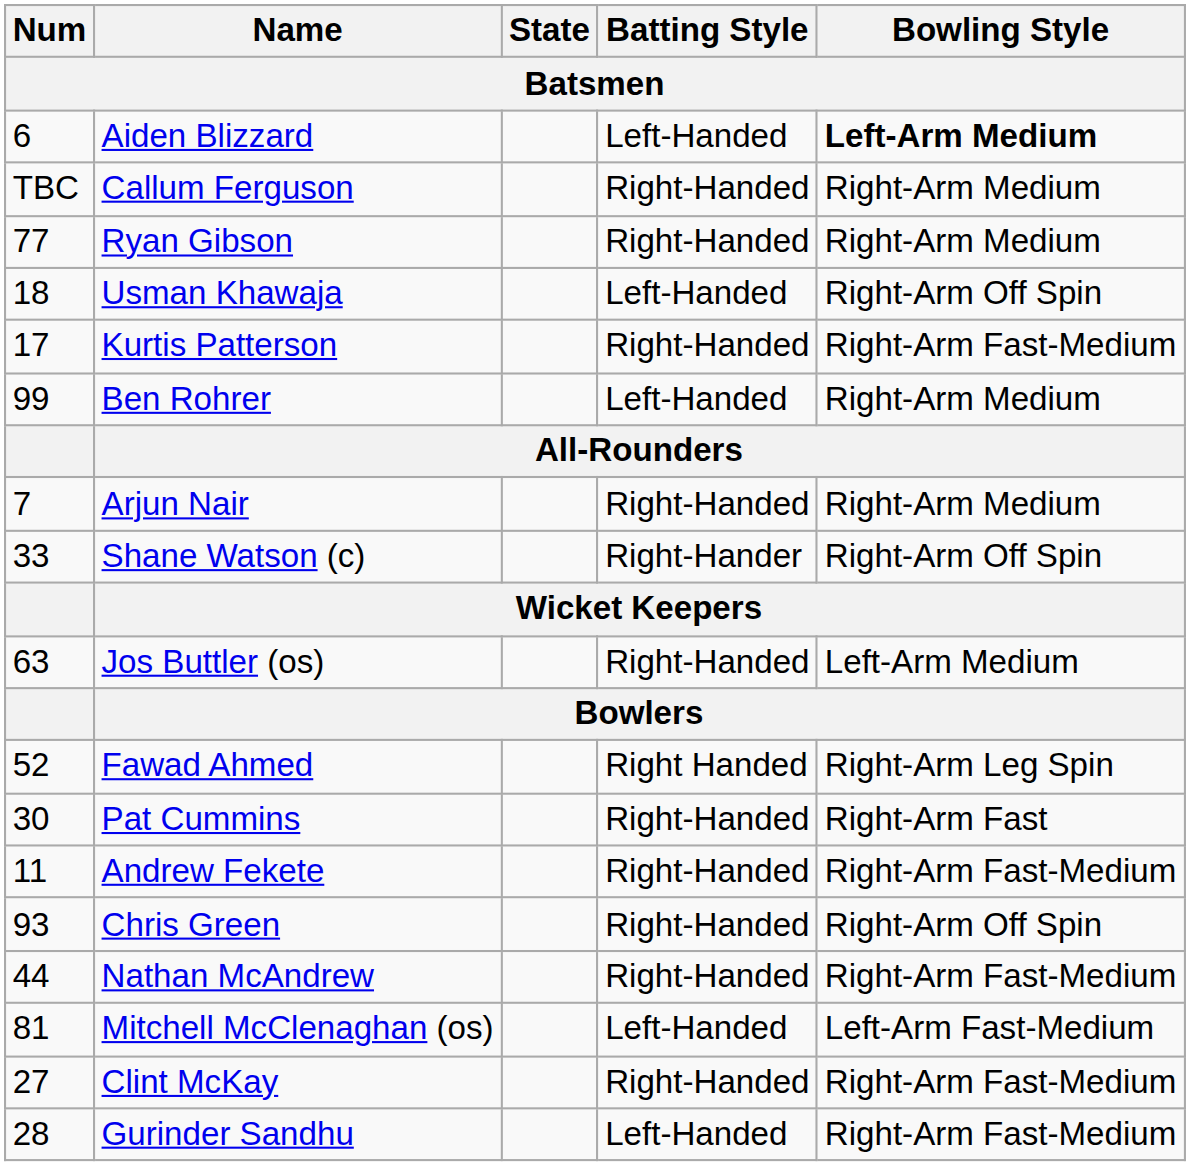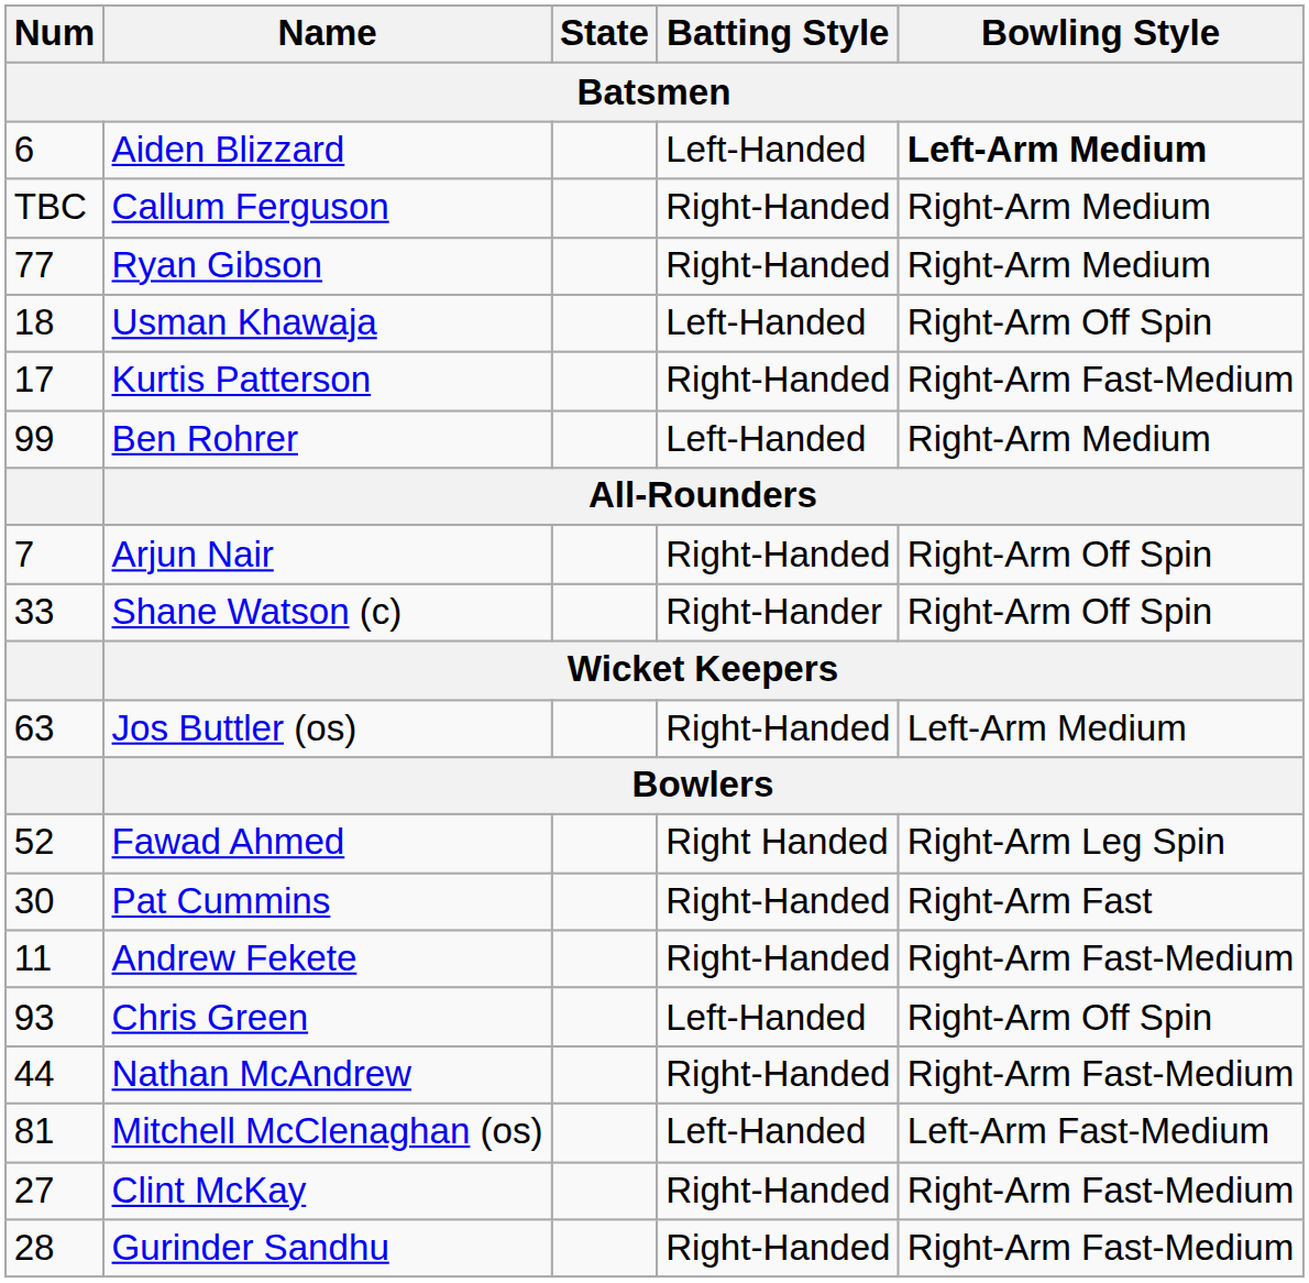Arjun Nair | Bowling Style: Right-Arm Medium -> Right-Arm Off Spin
Chris Green | Batting Style: Right-Handed -> Left-Handed
Gurinder Sandhu | Batting Style: Left-Handed -> Right-Handed
